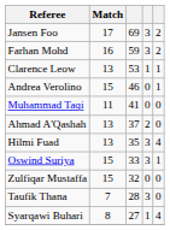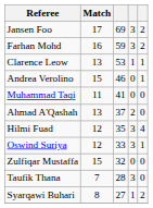Hilmi Fuad | Match: 13 -> 12
Oswind Suriya | Match: 15 -> 12
Syarqawi Buhari | column 5: 4 -> 2
